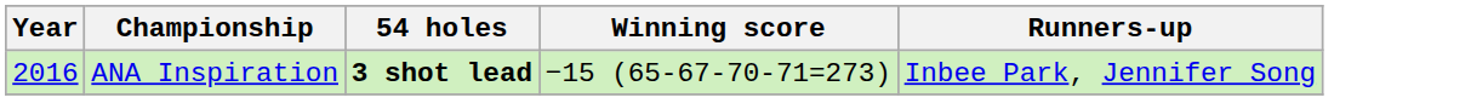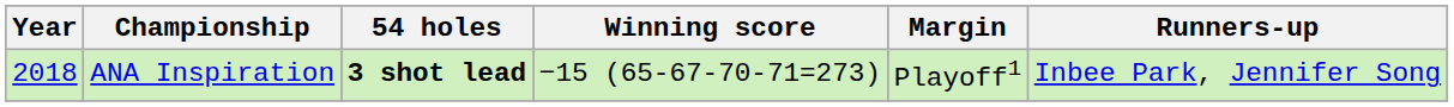+ column: Margin | Playoff1
ANA Inspiration | Year: 2016 -> 2018
